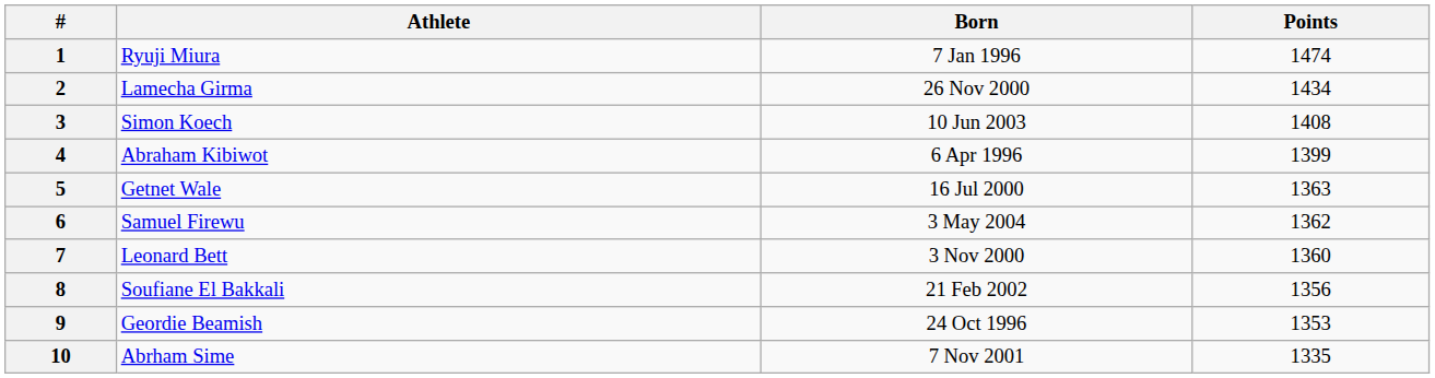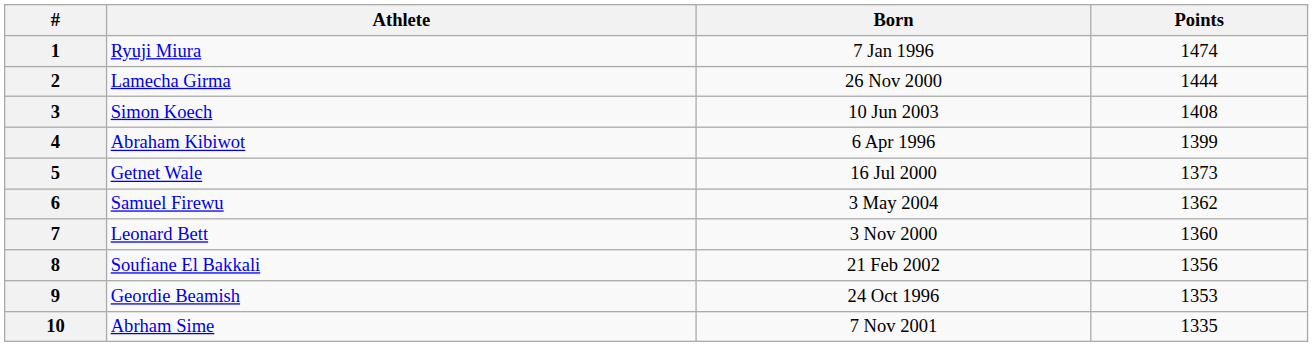2 | Points: 1434 -> 1444
5 | Points: 1363 -> 1373
